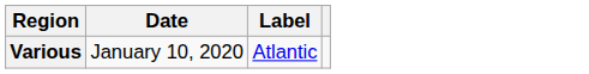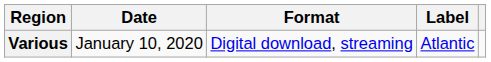+ column: Format | Digital download, streaming
